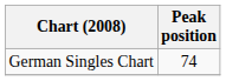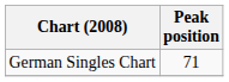German Singles Chart | Peak position: 74 -> 71
